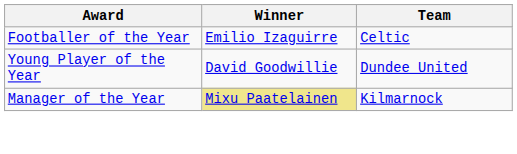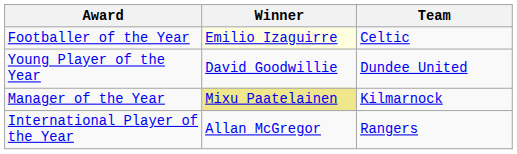Footballer of the Year | Winner: no background -> lightyellow background
+ row: International Player of the Year | Allan McGregor | Rangers
